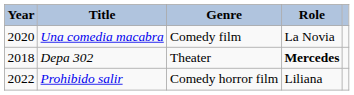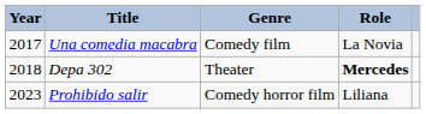Una comedia macabra | Year: 2020 -> 2017
Prohibido salir | Year: 2022 -> 2023
